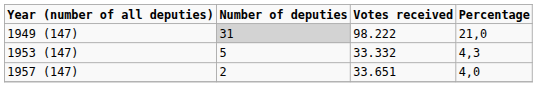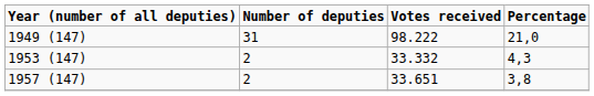1949 (147) | Number of deputies: lightgrey background -> no background
1953 (147) | Number of deputies: 5 -> 2
1957 (147) | Percentage: 4,0 -> 3,8
